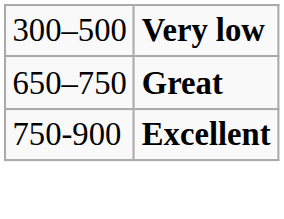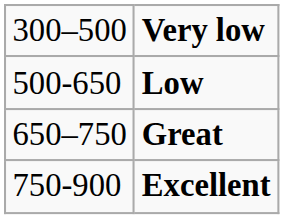+ row: 500-650 | Low
